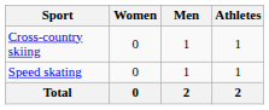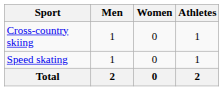columns swapped: Men <-> Women
